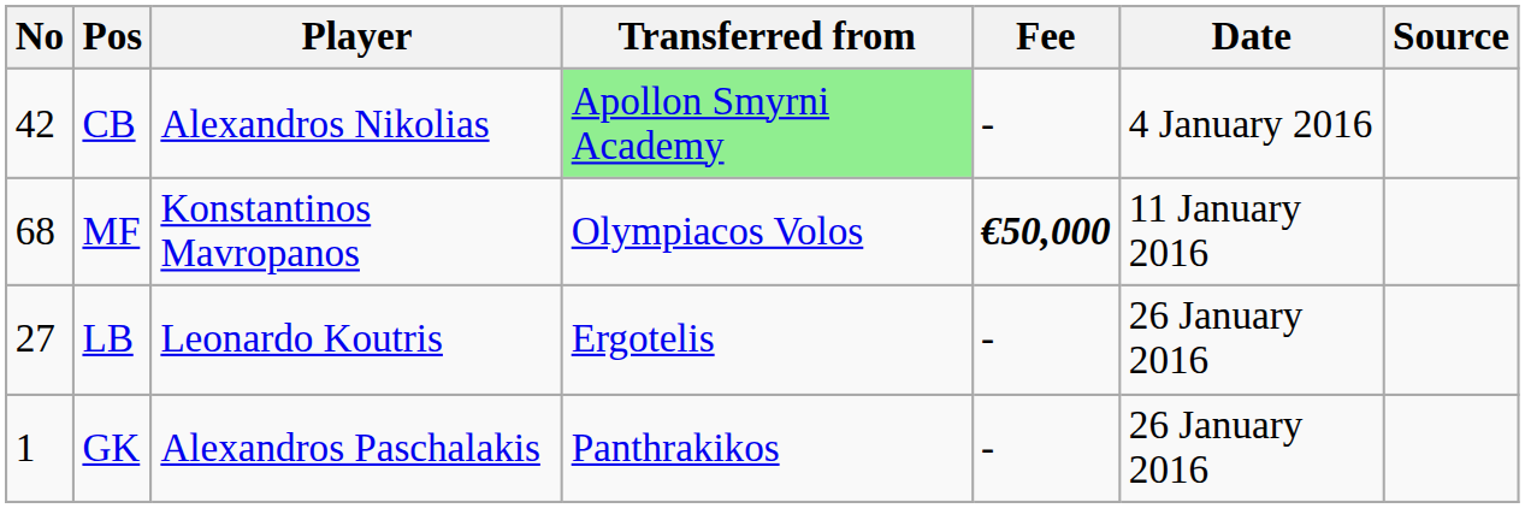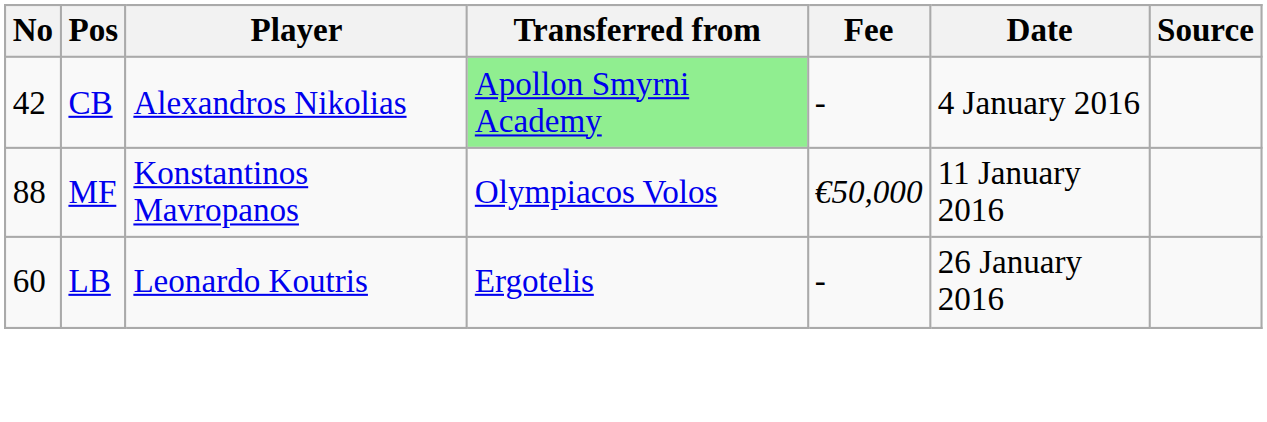MF | No: 68 -> 88
MF | Fee: bold -> normal
LB | No: 27 -> 60
- row: 1 | GK | Alexandros Paschalakis | Panthrakikos | - | 26 January 2016
